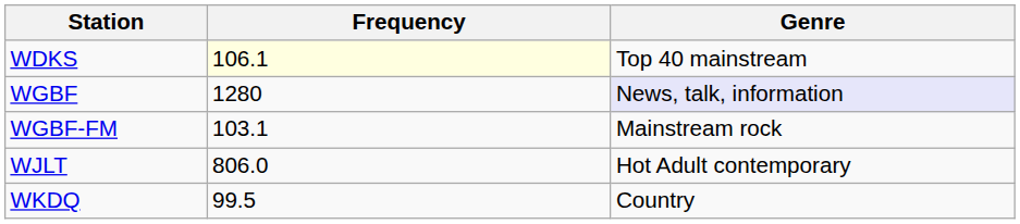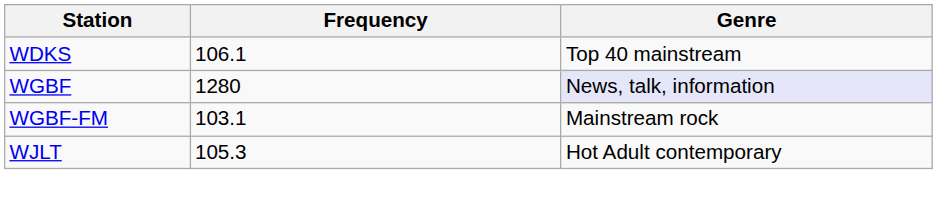WDKS | Frequency: lightyellow background -> no background
WJLT | Frequency: 806.0 -> 105.3
- row: WKDQ | 99.5 | Country
